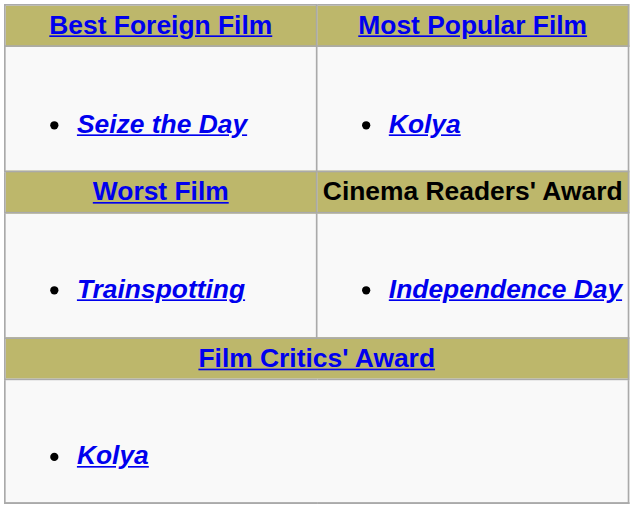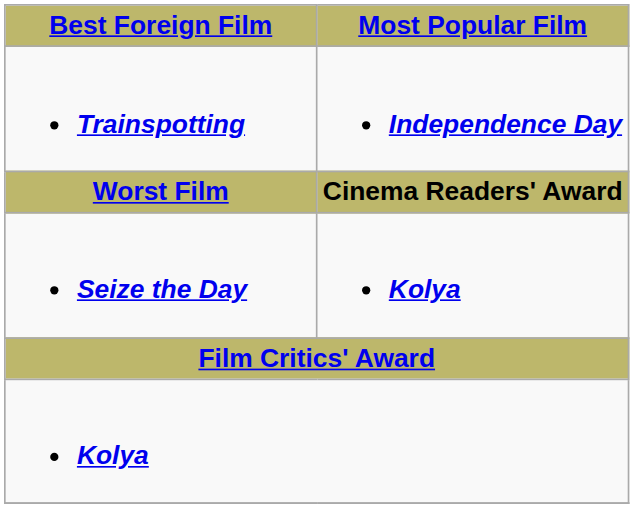rows swapped: Trainspotting <-> Seize the Day
